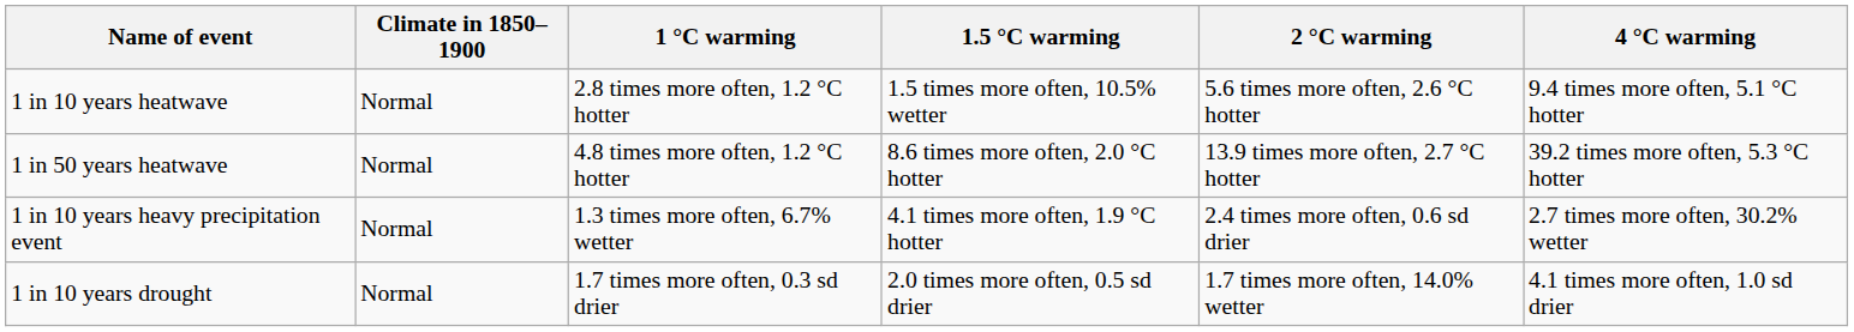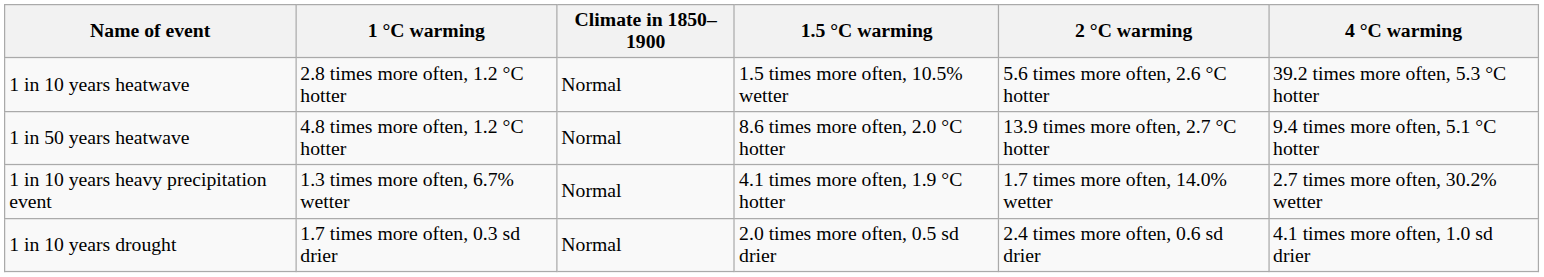columns swapped: Climate in 1850–1900 <-> 1 °C warming
1 in 10 years heatwave | 4 °C warming: 9.4 times more often, 5.1 °C hotter -> 39.2 times more often, 5.3 °C hotter
1 in 50 years heatwave | 4 °C warming: 39.2 times more often, 5.3 °C hotter -> 9.4 times more often, 5.1 °C hotter
1 in 10 years heavy precipitation event | 2 °C warming: 2.4 times more often, 0.6 sd drier -> 1.7 times more often, 14.0% wetter
1 in 10 years drought | 2 °C warming: 1.7 times more often, 14.0% wetter -> 2.4 times more often, 0.6 sd drier
